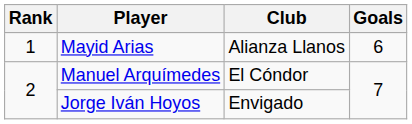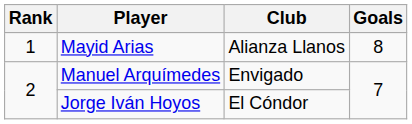Mayid Arias | Goals: 6 -> 8
Manuel Arquímedes | Club: El Cóndor -> Envigado
Jorge Iván Hoyos | Club: Envigado -> El Cóndor
